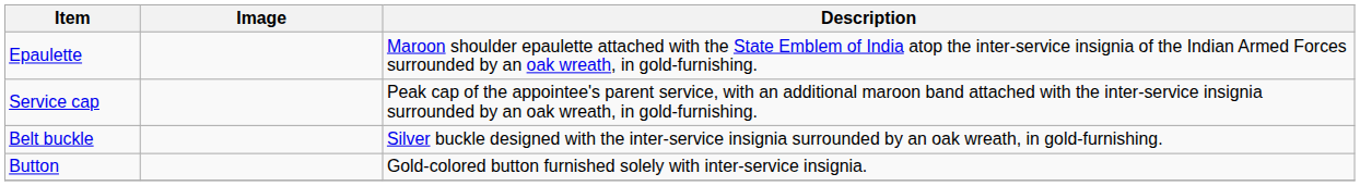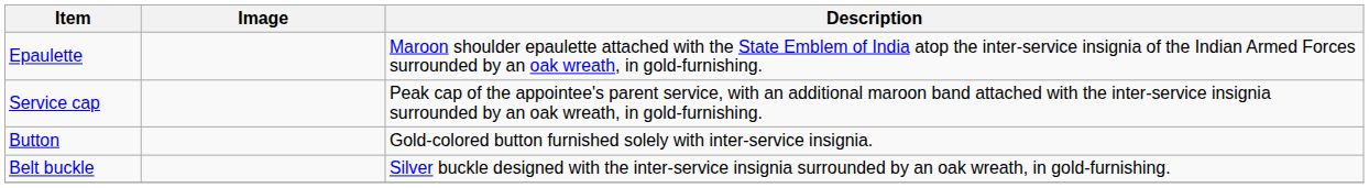rows swapped: Belt buckle <-> Button
